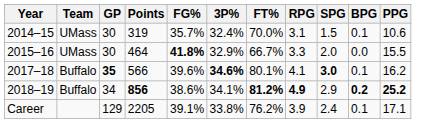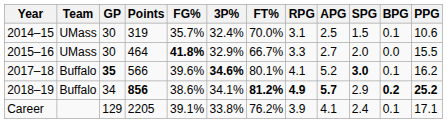+ column: APG | 2.5 | 2.7 | 5.2 | 5.7 | 4.1
